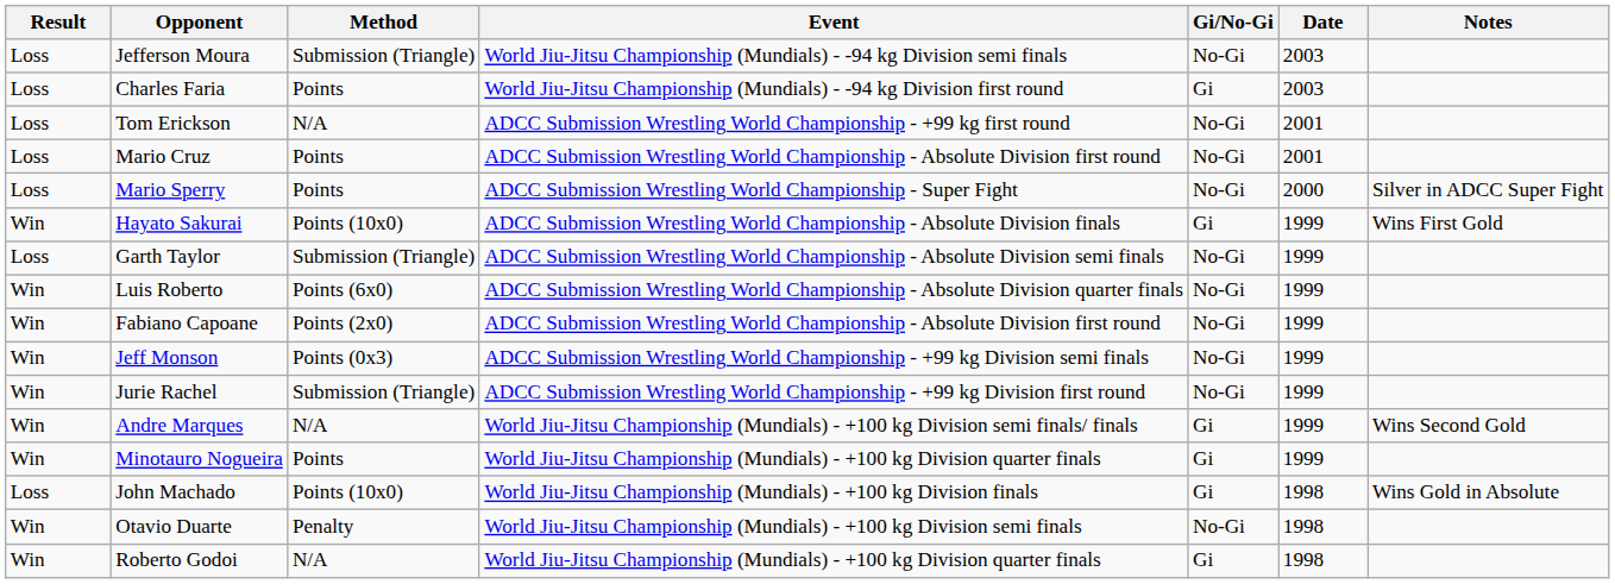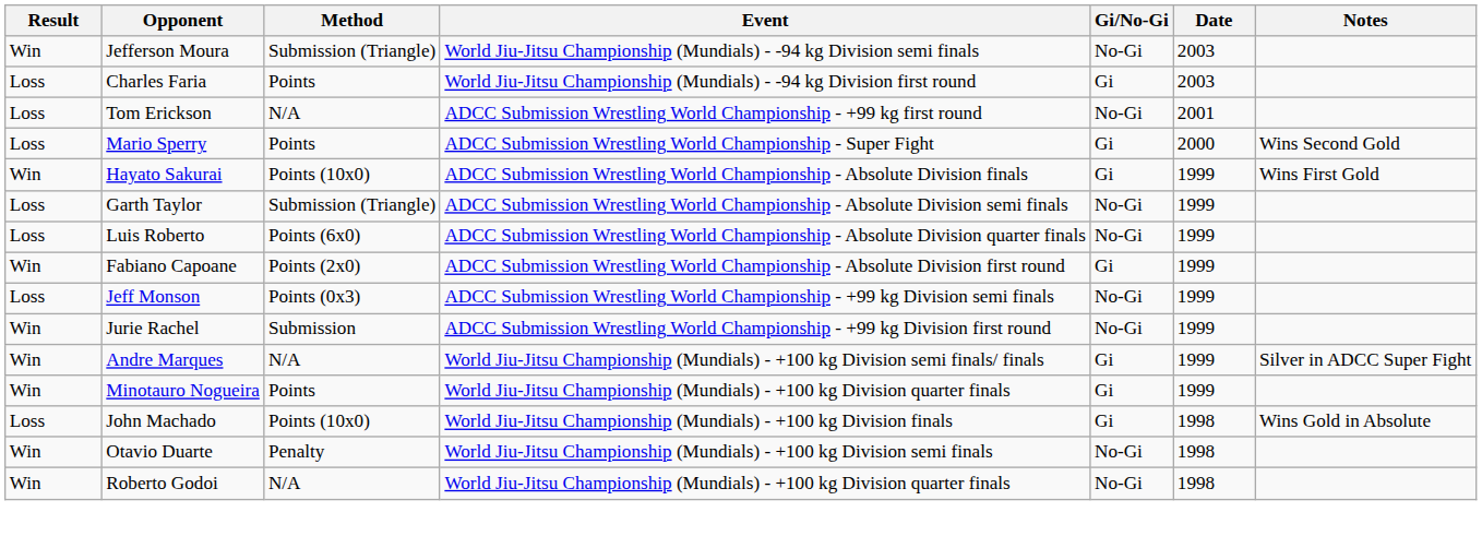Jefferson Moura | Result: Loss -> Win
- row: Loss | Mario Cruz | Points | ADCC Submission Wrestling World Championship - Absolute Division first round | No-Gi | 2001
Mario Sperry | Gi/No-Gi: No-Gi -> Gi
Mario Sperry | Notes: Silver in ADCC Super Fight -> Wins Second Gold
Luis Roberto | Result: Win -> Loss
Fabiano Capoane | Gi/No-Gi: No-Gi -> Gi
Jeff Monson | Result: Win -> Loss
Jurie Rachel | Method: Submission (Triangle) -> Submission
Andre Marques | Notes: Wins Second Gold -> Silver in ADCC Super Fight
Roberto Godoi | Gi/No-Gi: Gi -> No-Gi
